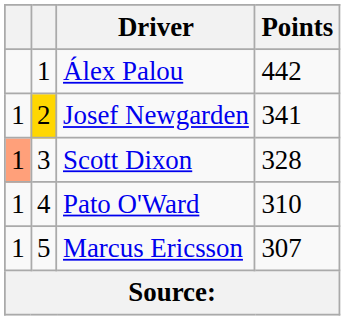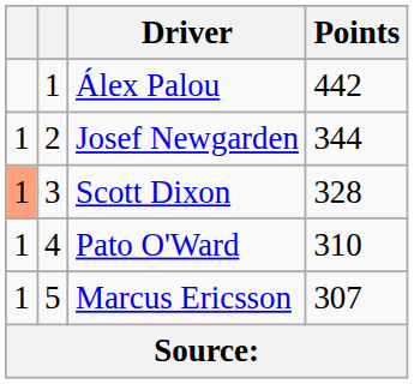Josef Newgarden | column 2: gold background -> no background
Josef Newgarden | Points: 341 -> 344
